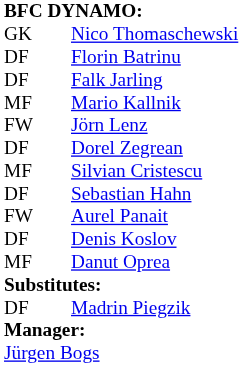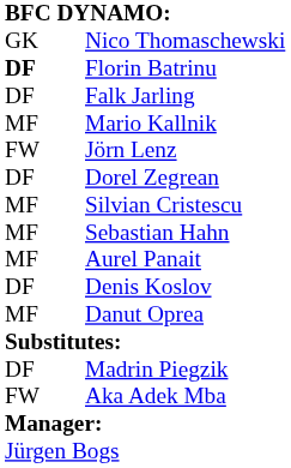Florin Batrinu | column 1: normal -> bold
Sebastian Hahn | column 1: DF -> MF
Aurel Panait | column 1: FW -> MF
+ row: FW | Aka Adek Mba
